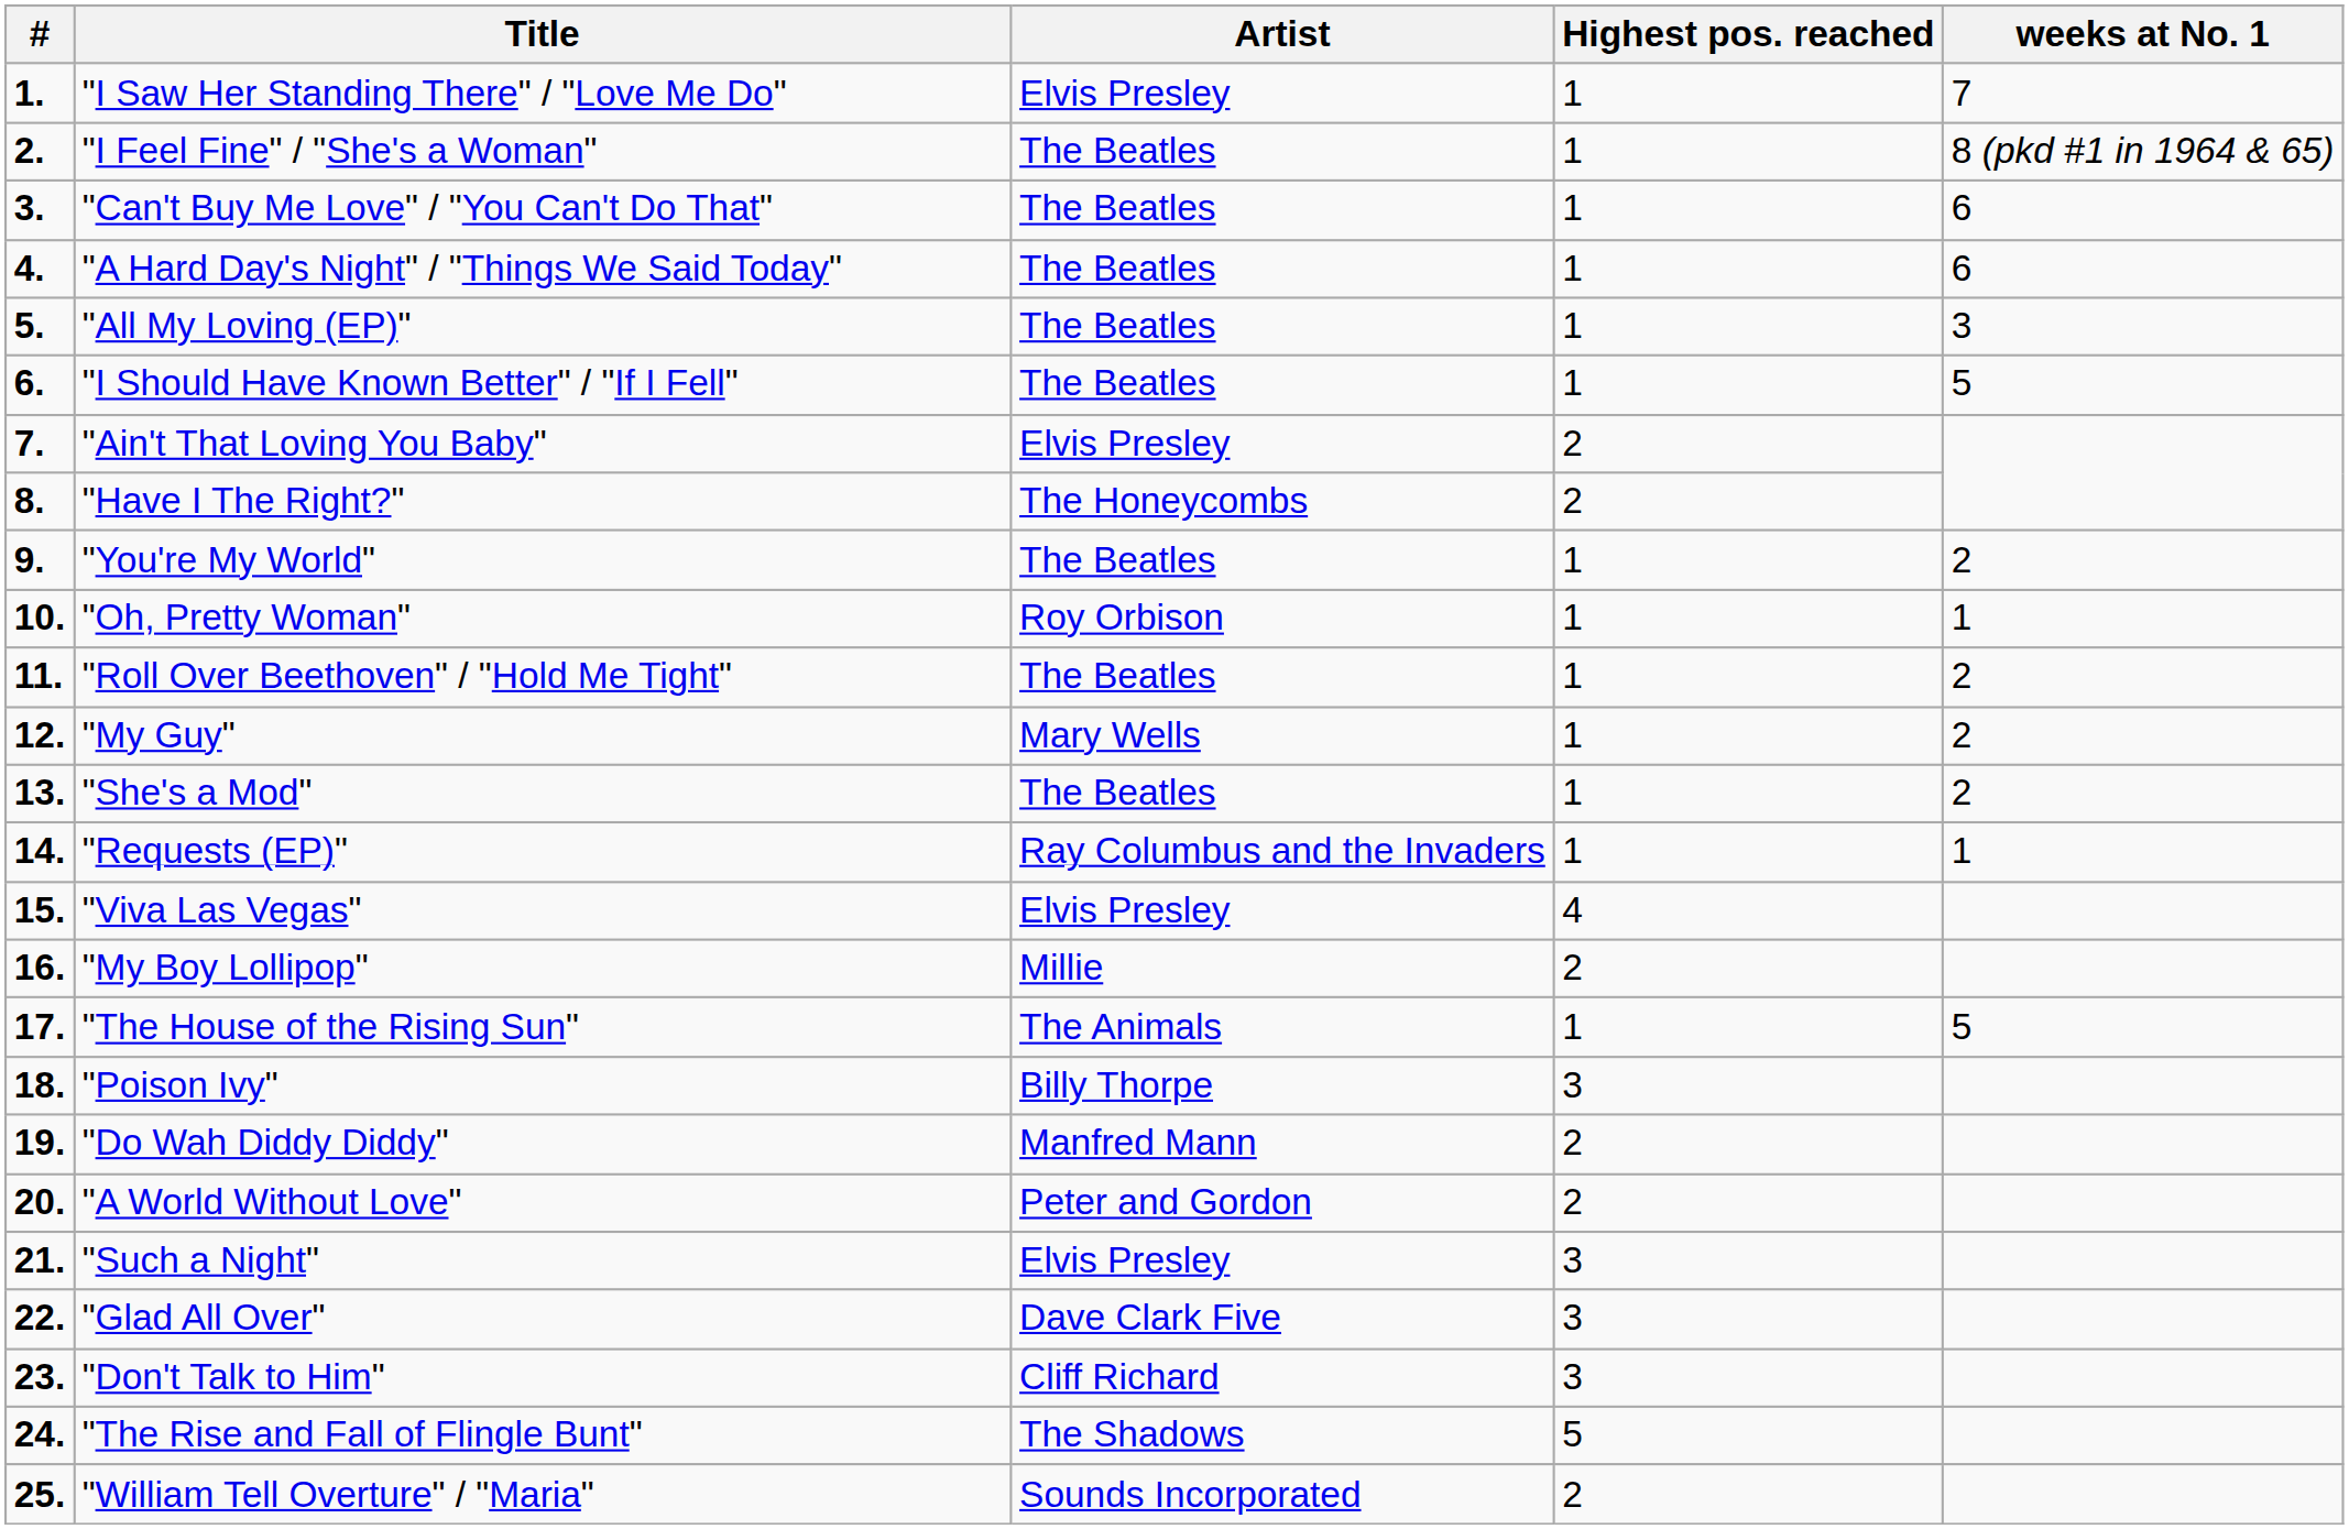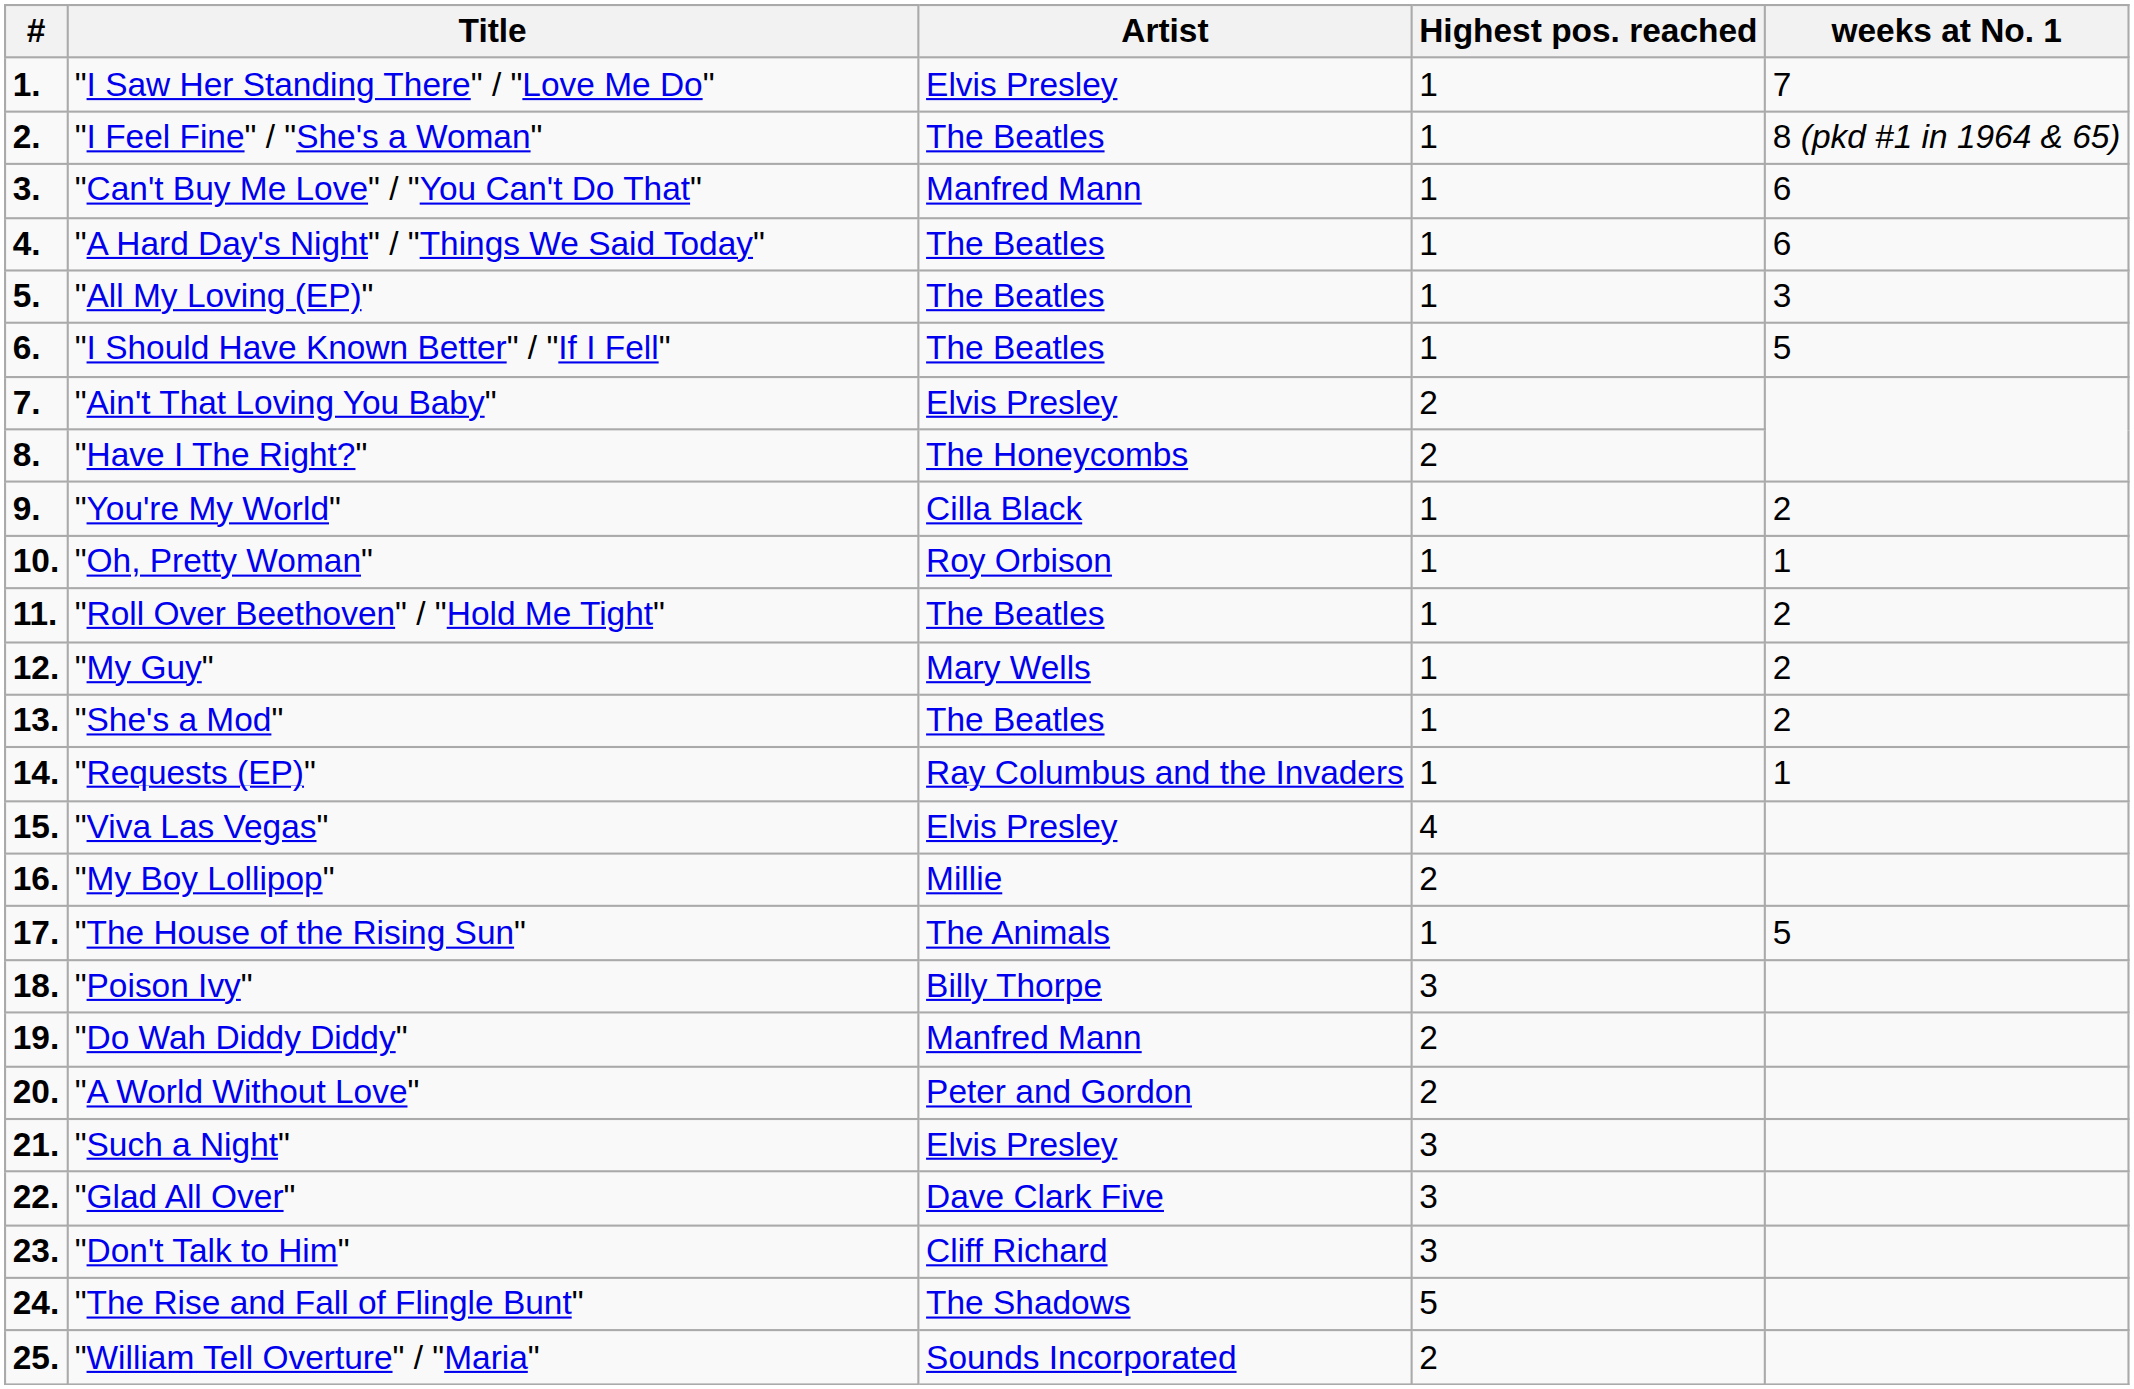"Can't Buy Me Love" / "You Can't Do That" | Artist: The Beatles -> Manfred Mann
"You're My World" | Artist: The Beatles -> Cilla Black
